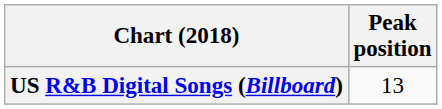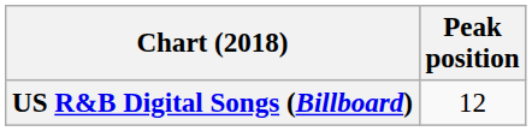US R&B Digital Songs (Billboard) | Peak position: 13 -> 12
